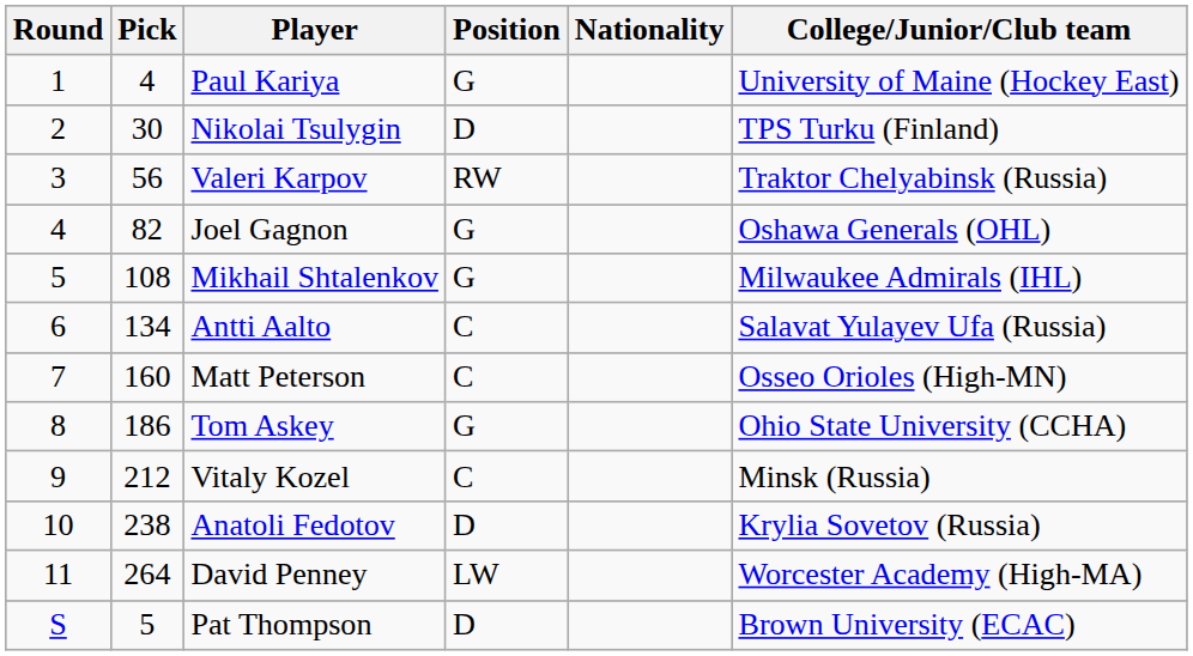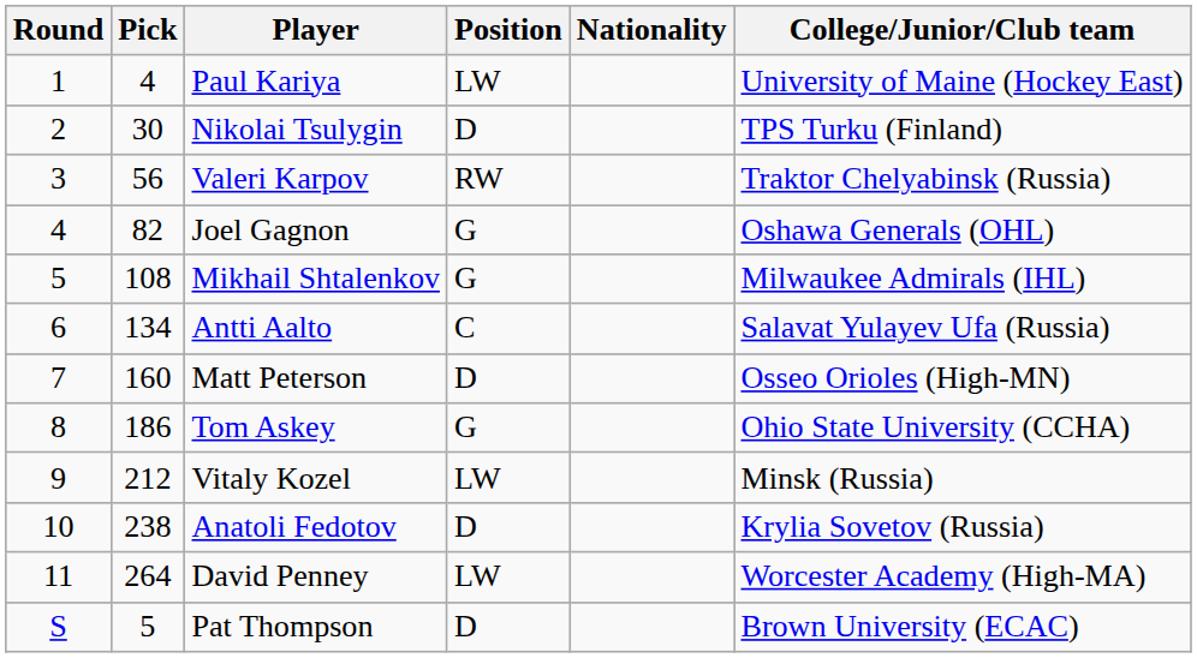Paul Kariya | Position: G -> LW
Matt Peterson | Position: C -> D
Vitaly Kozel | Position: C -> LW
